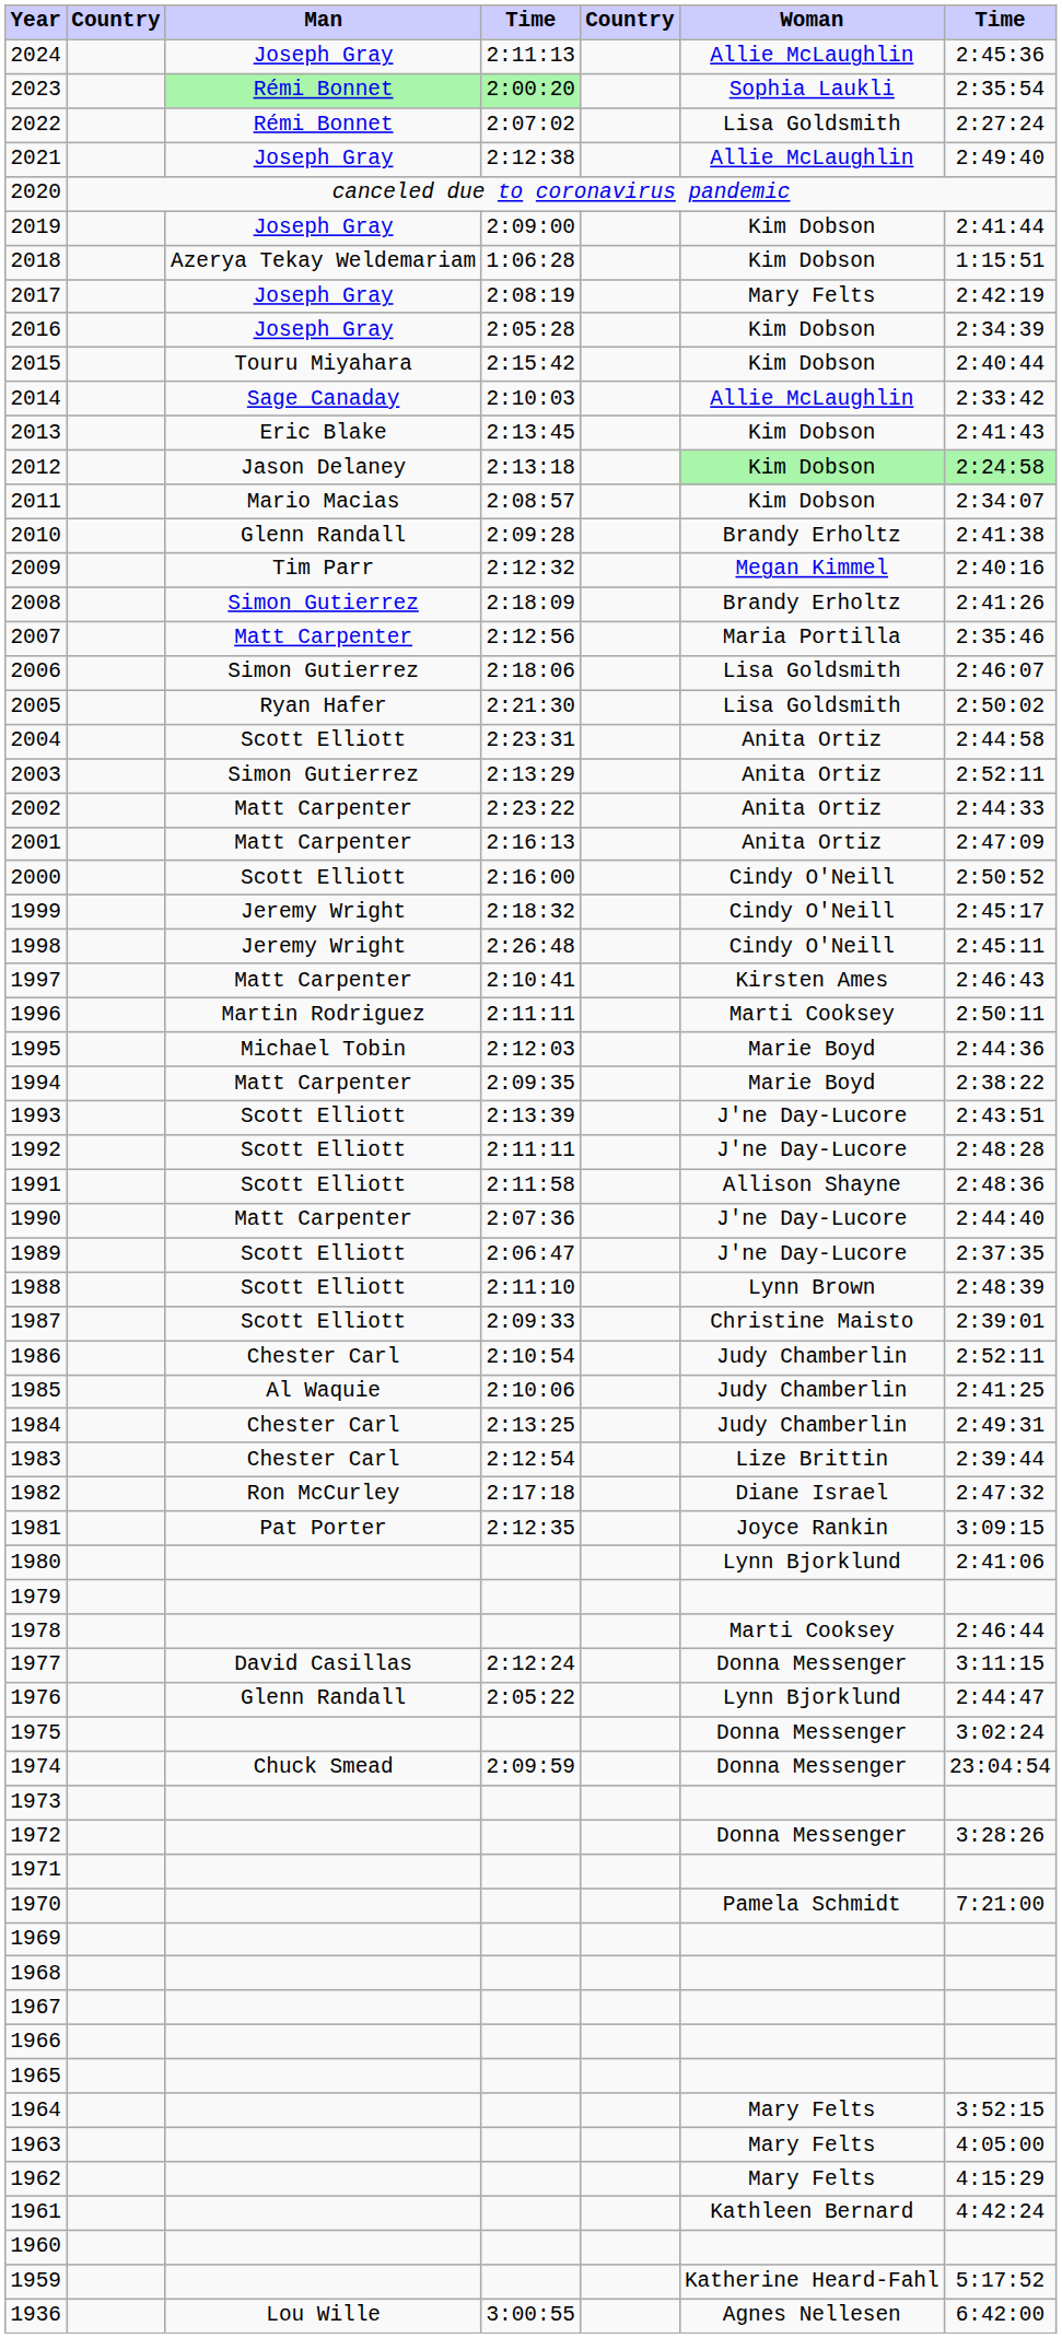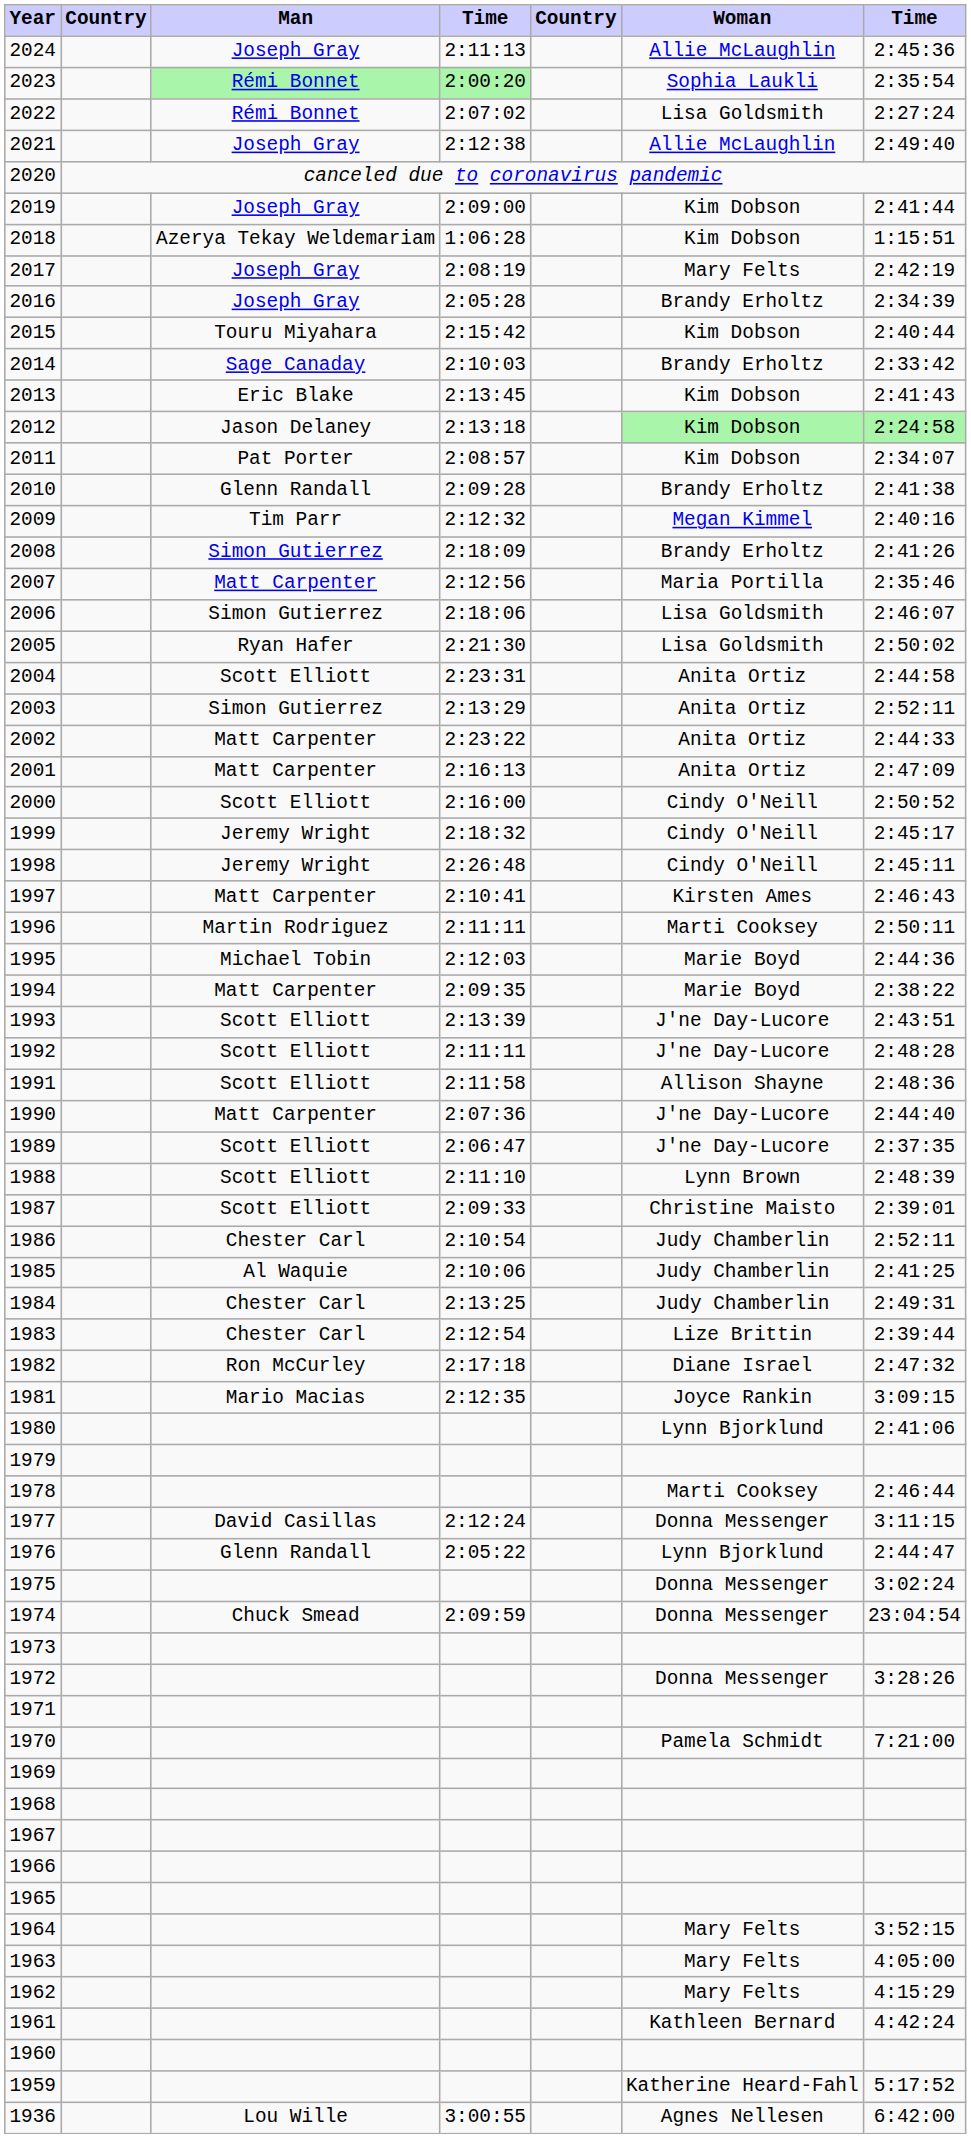2016 | Woman: Kim Dobson -> Brandy Erholtz
2014 | Woman: Allie McLaughlin -> Brandy Erholtz
2011 | Man: Mario Macias -> Pat Porter
1981 | Man: Pat Porter -> Mario Macias
